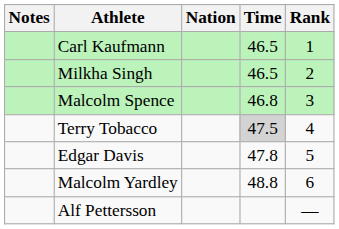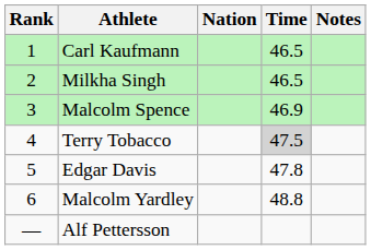columns swapped: Rank <-> Notes
Malcolm Spence | Time: 46.8 -> 46.9
